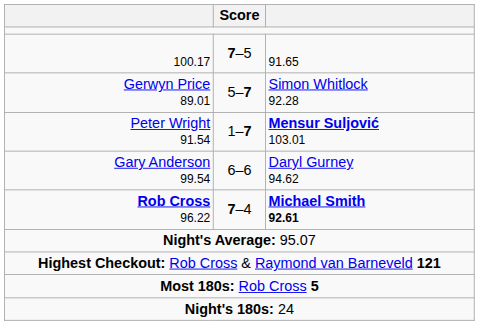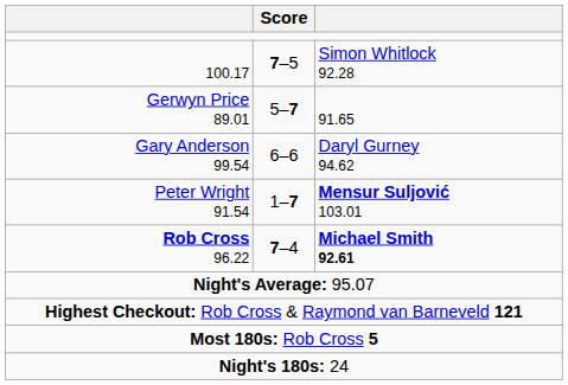100.17 | column 3: 91.65 -> Simon Whitlock 92.28
Gerwyn Price 89.01 | column 3: Simon Whitlock 92.28 -> 91.65
rows swapped: Peter Wright 91.54 <-> Gary Anderson 99.54
